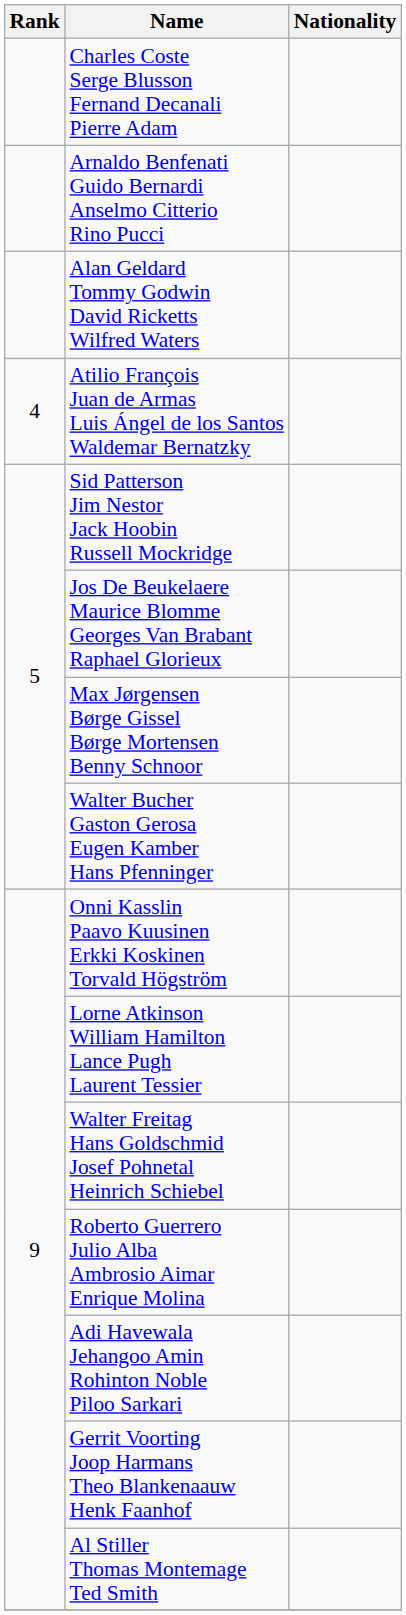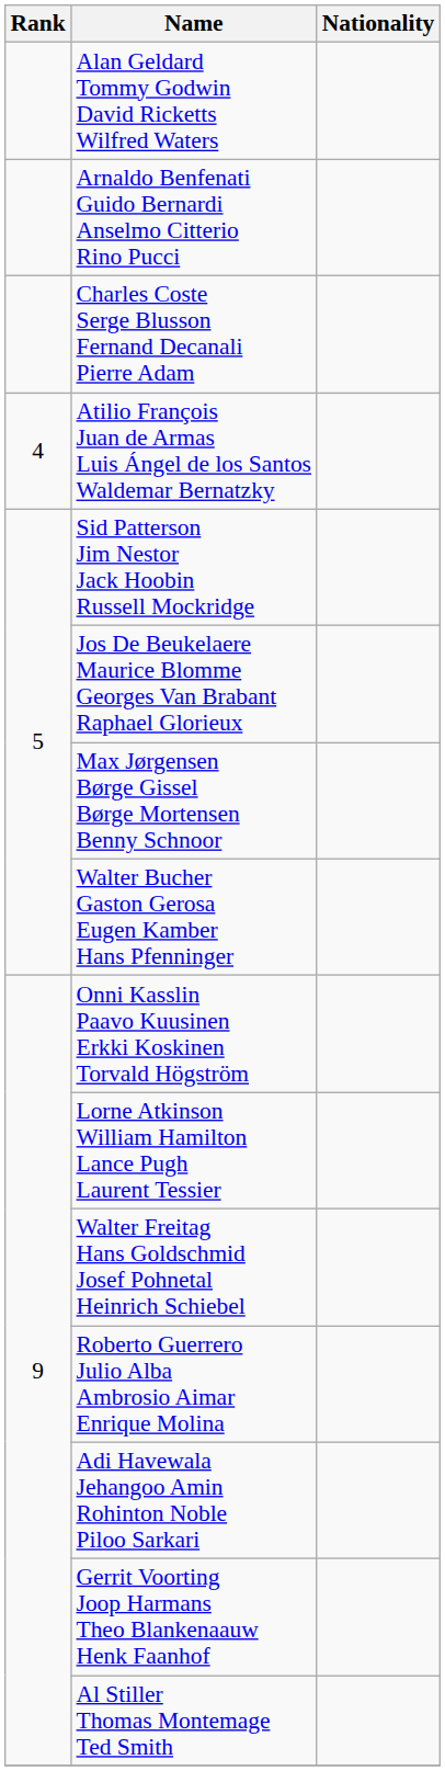rows swapped: Charles Coste Serge Blusson Fernand Decanali Pierre Adam <-> Alan Geldard Tommy Godwin David Ricketts Wilfred Waters
